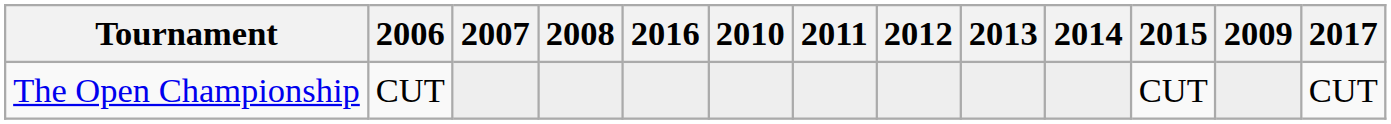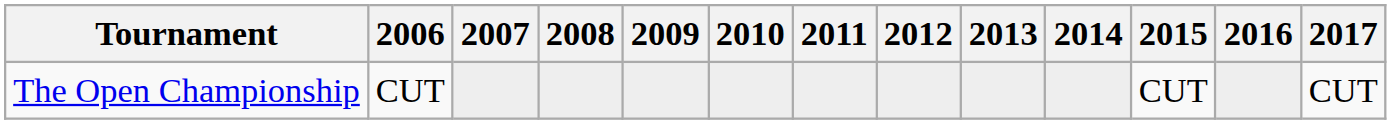columns swapped: 2009 <-> 2016
